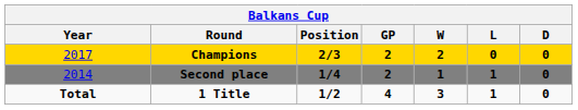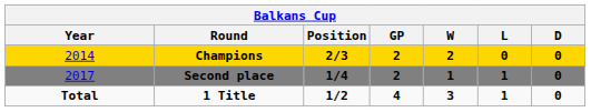Champions | Year: 2017 -> 2014
Second place | Year: 2014 -> 2017
